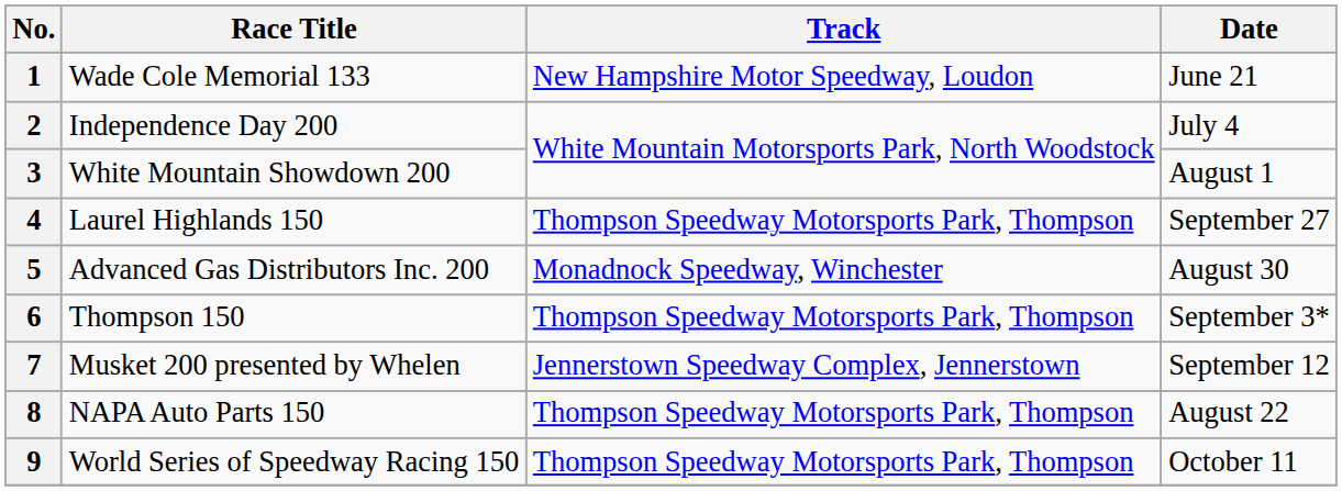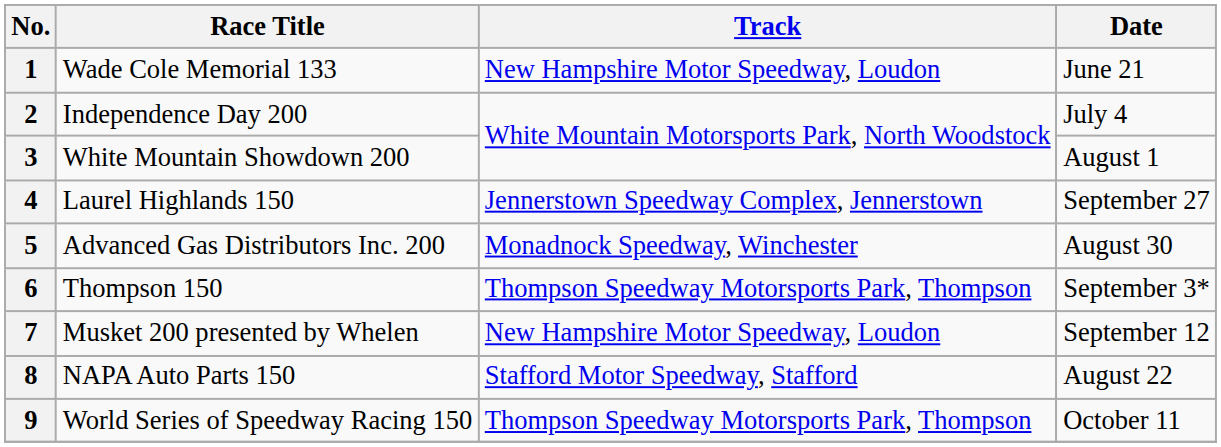4 | Track: Thompson Speedway Motorsports Park, Thompson -> Jennerstown Speedway Complex, Jennerstown
7 | Track: Jennerstown Speedway Complex, Jennerstown -> New Hampshire Motor Speedway, Loudon
8 | Track: Thompson Speedway Motorsports Park, Thompson -> Stafford Motor Speedway, Stafford
